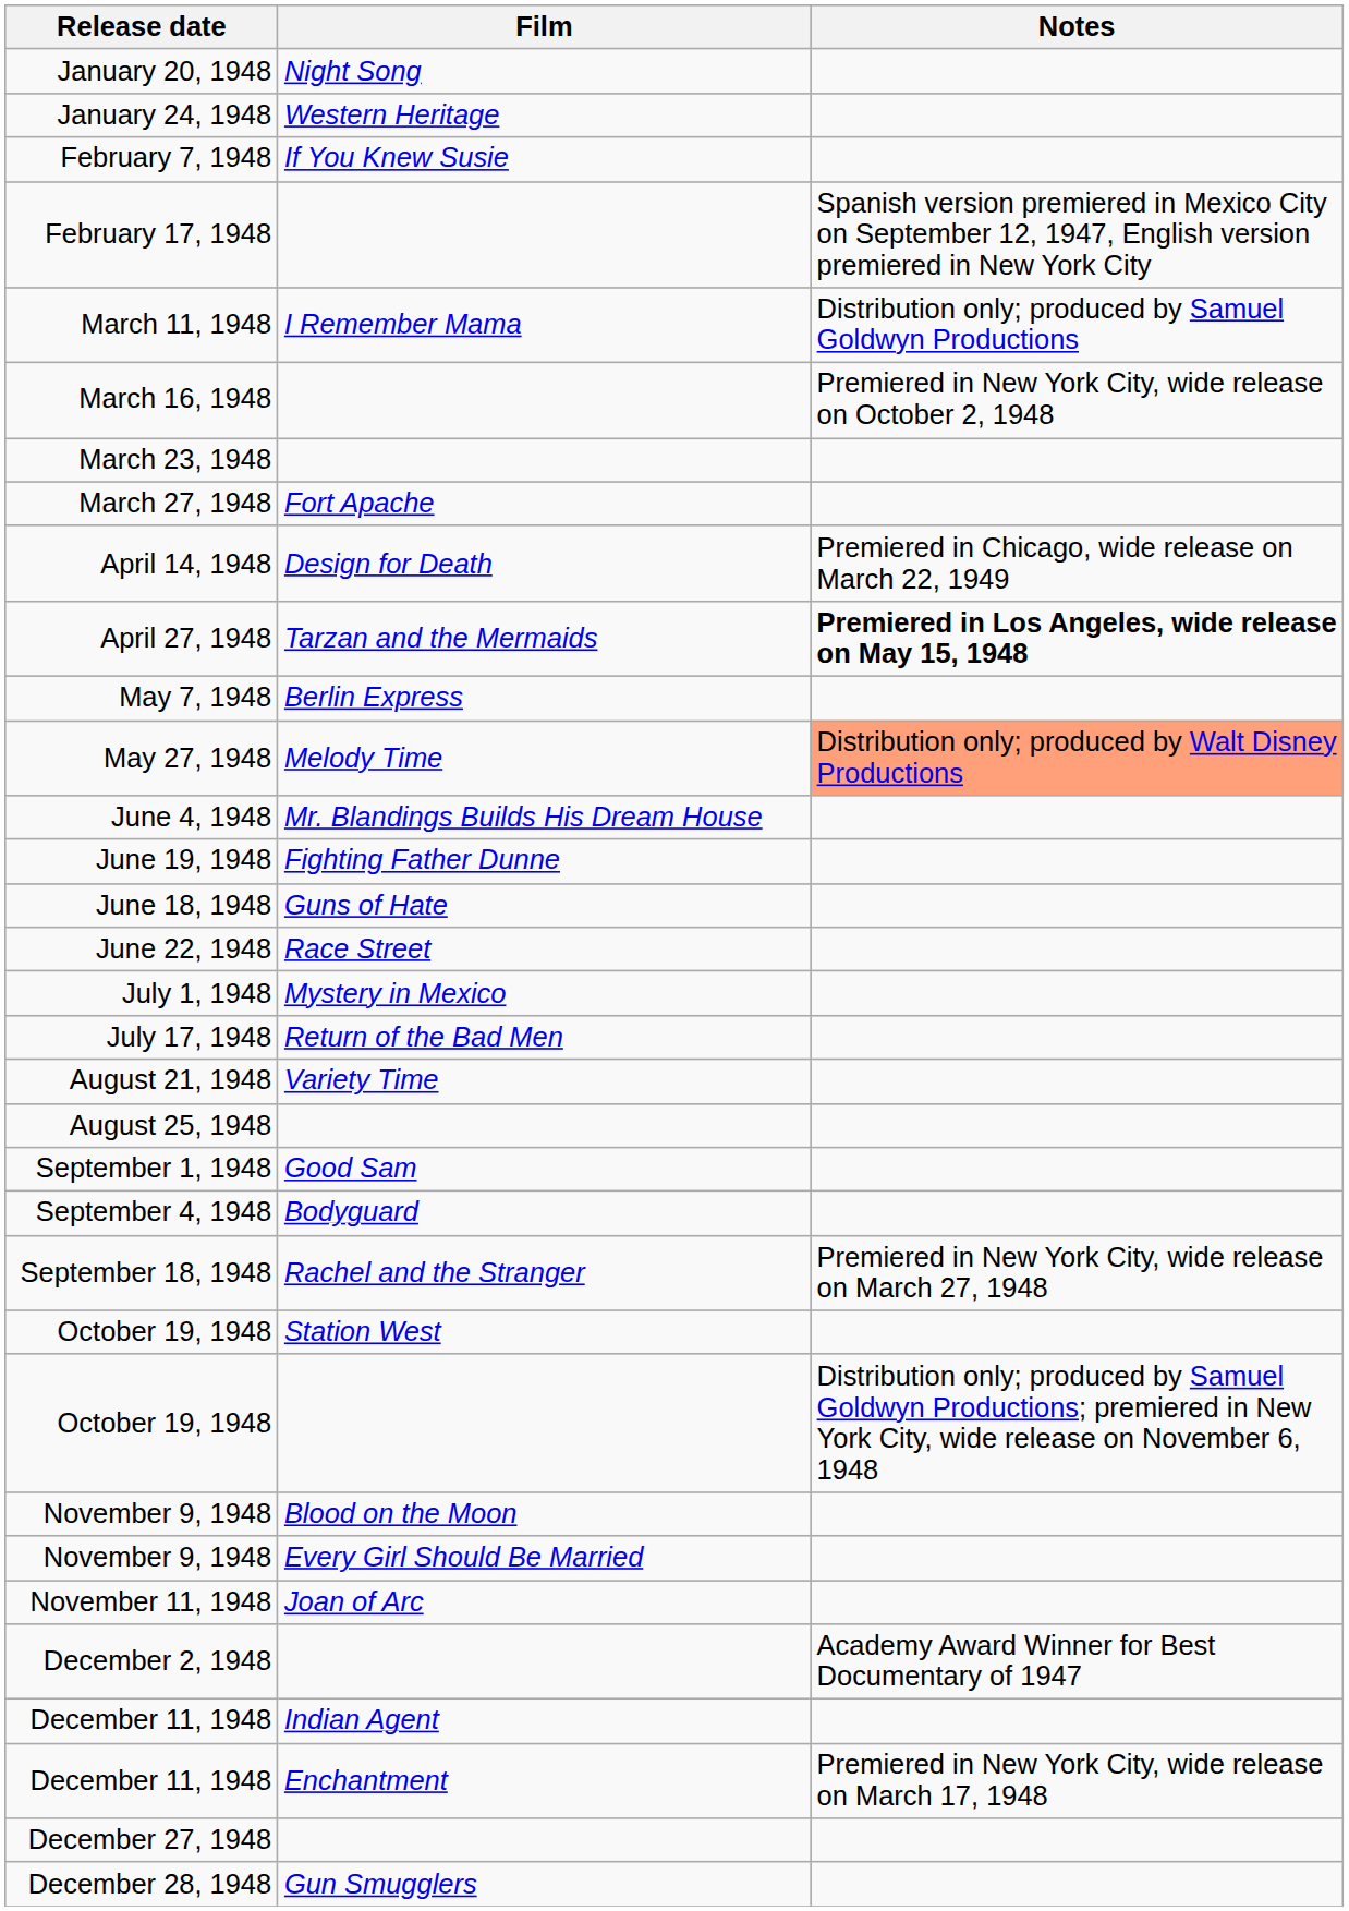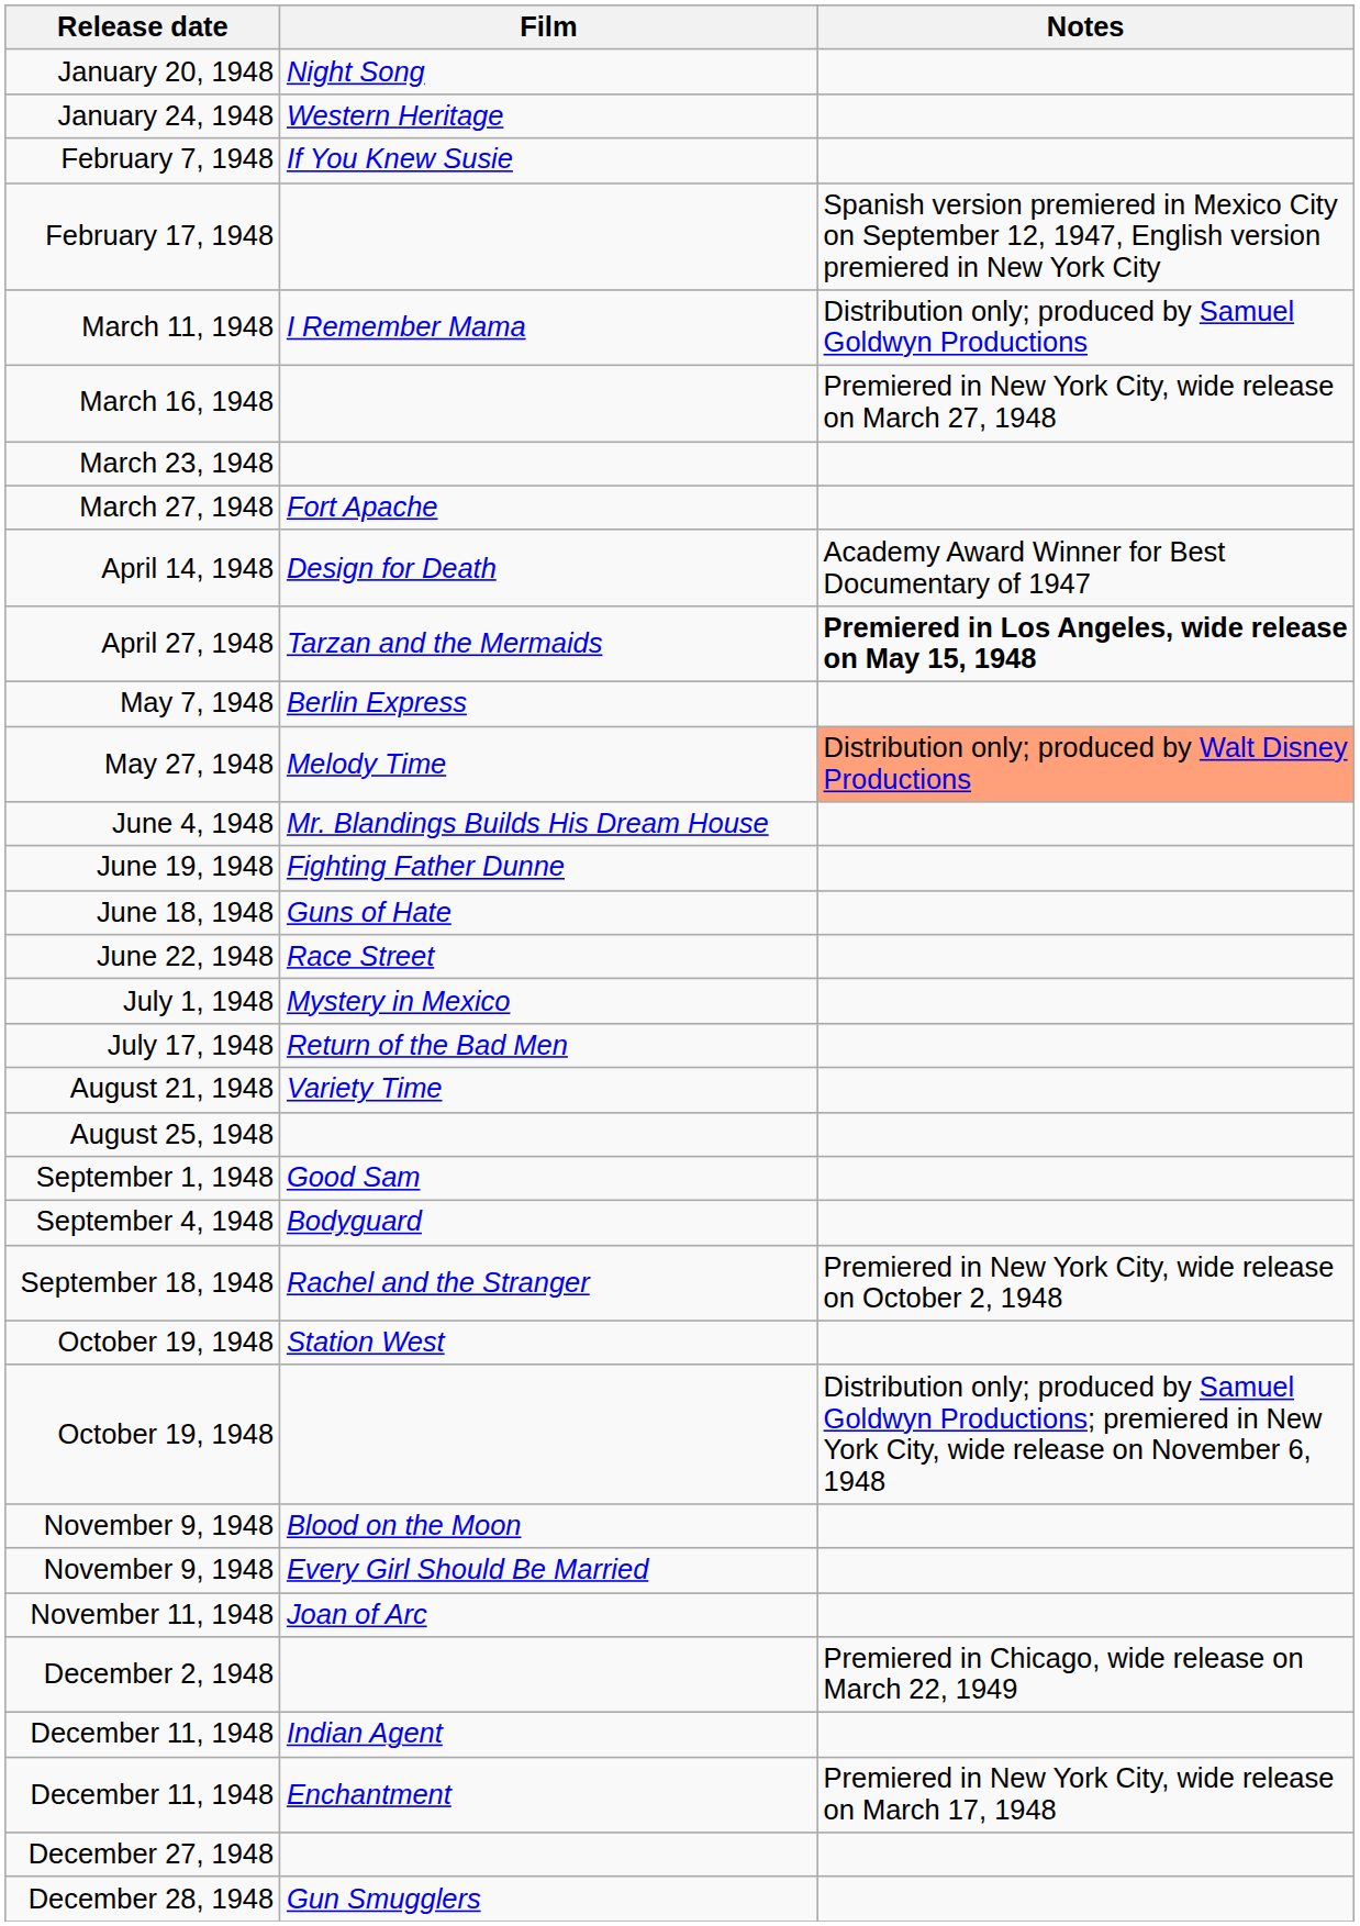March 16, 1948 | Notes: Premiered in New York City, wide release on October 2, 1948 -> Premiered in New York City, wide release on March 27, 1948
April 14, 1948 | Notes: Premiered in Chicago, wide release on March 22, 1949 -> Academy Award Winner for Best Documentary of 1947
September 18, 1948 | Notes: Premiered in New York City, wide release on March 27, 1948 -> Premiered in New York City, wide release on October 2, 1948
December 2, 1948 | Notes: Academy Award Winner for Best Documentary of 1947 -> Premiered in Chicago, wide release on March 22, 1949
